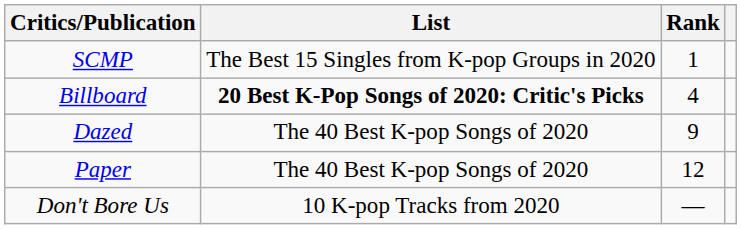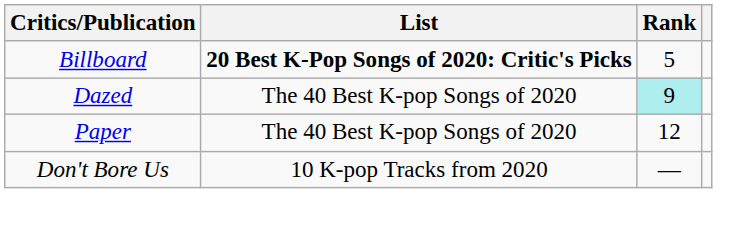- row: SCMP | The Best 15 Singles from K-pop Groups in 2020 | 1
Billboard | Rank: 4 -> 5
Dazed | Rank: no background -> paleturquoise background
